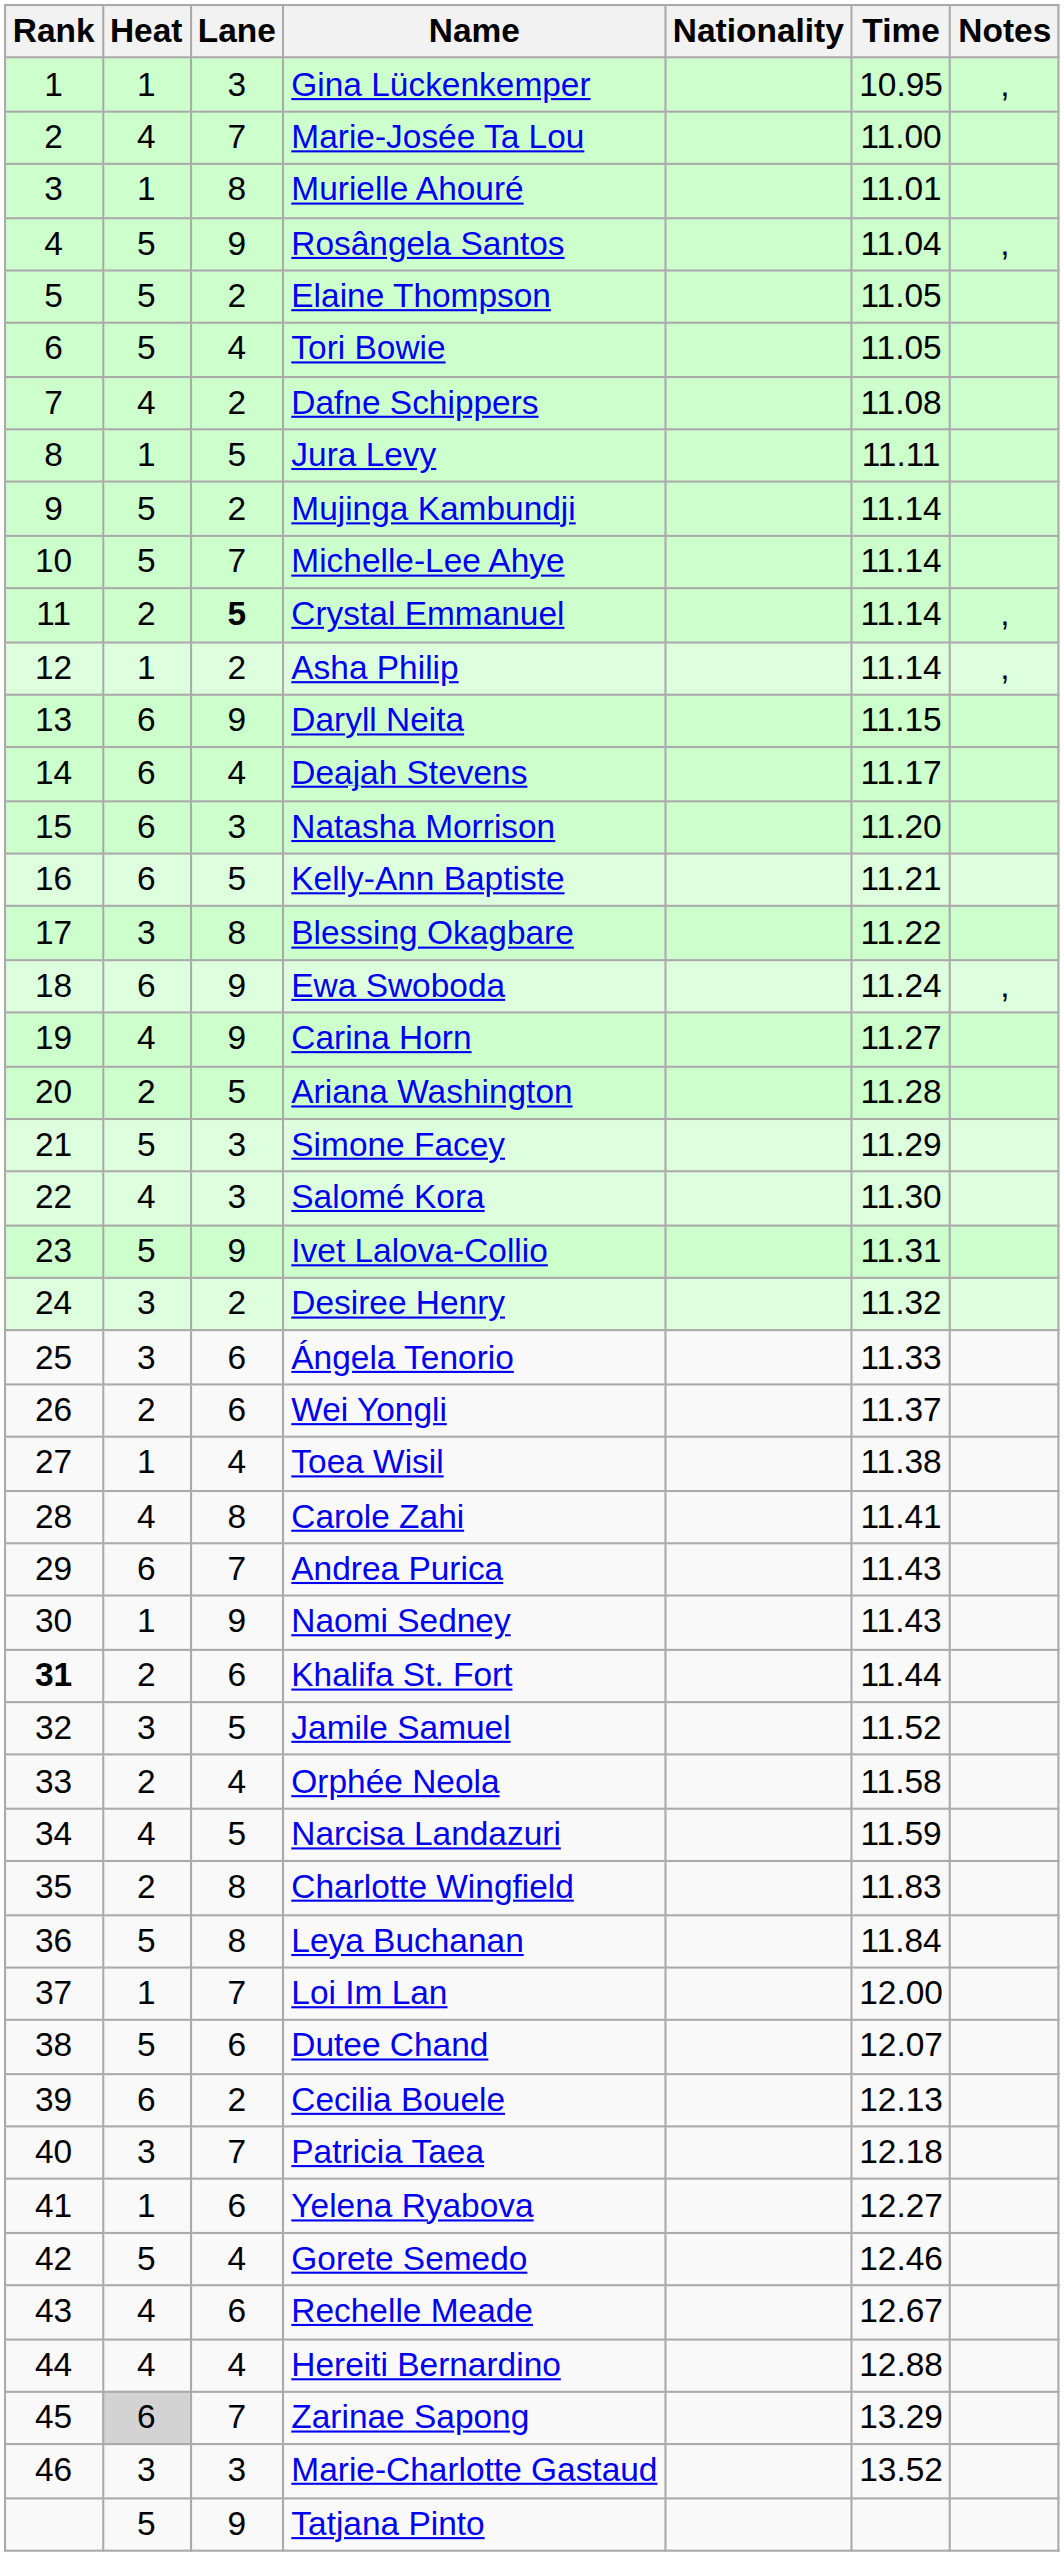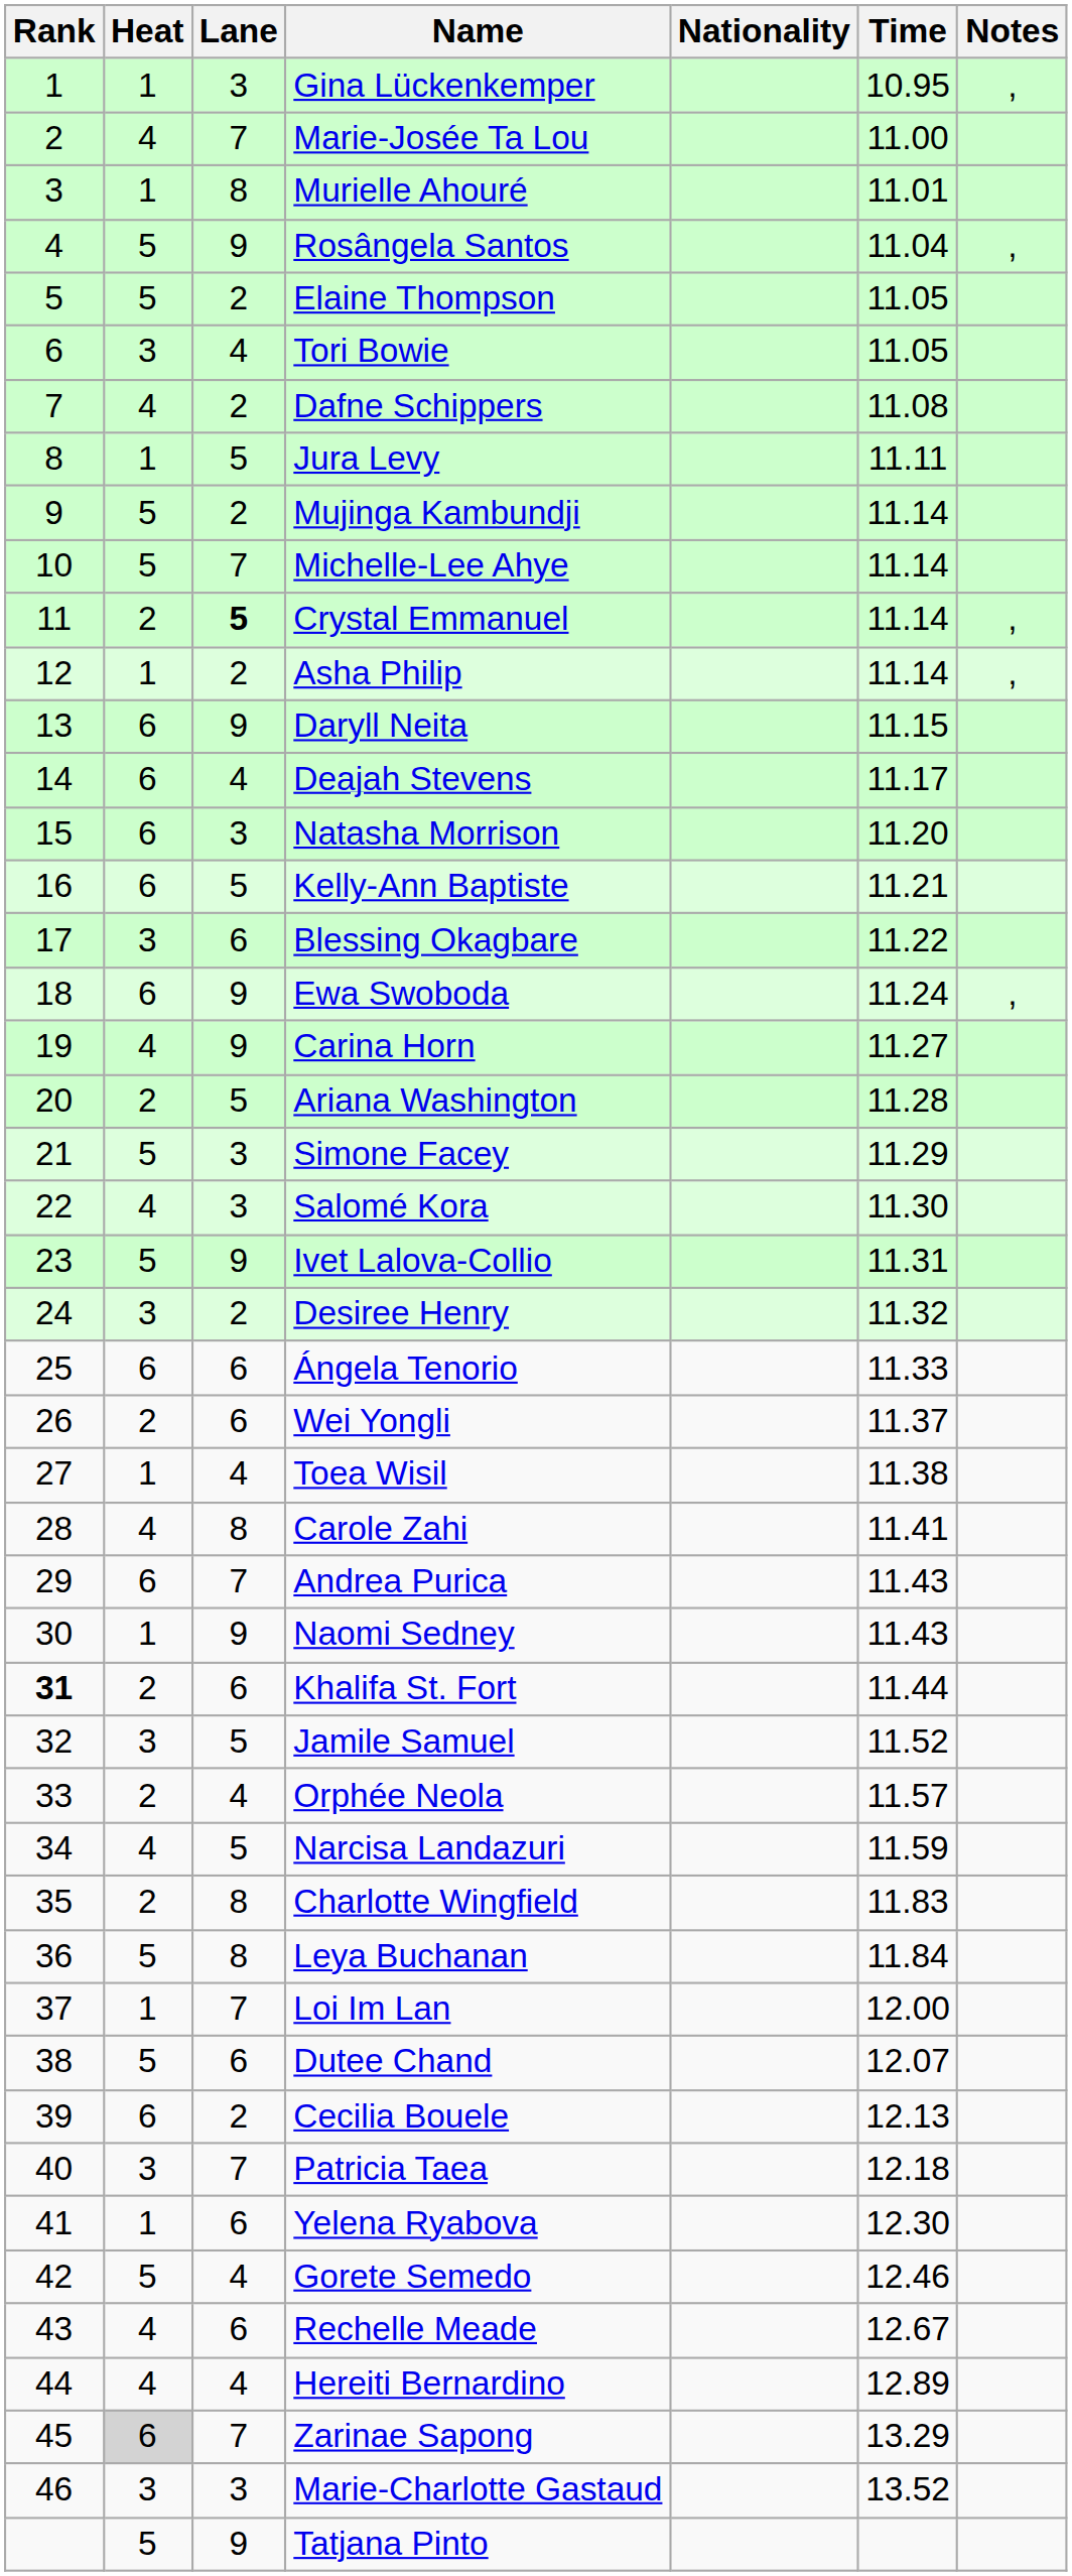Tori Bowie | Heat: 5 -> 3
Blessing Okagbare | Lane: 8 -> 6
Ángela Tenorio | Heat: 3 -> 6
Orphée Neola | Time: 11.58 -> 11.57
Yelena Ryabova | Time: 12.27 -> 12.30
Hereiti Bernardino | Time: 12.88 -> 12.89
